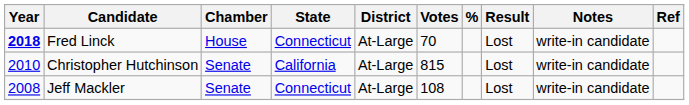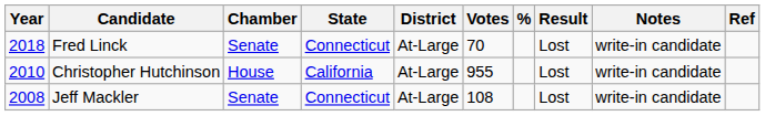Fred Linck | Year: bold -> normal
Fred Linck | Chamber: House -> Senate
Christopher Hutchinson | Chamber: Senate -> House
Christopher Hutchinson | Votes: 815 -> 955
